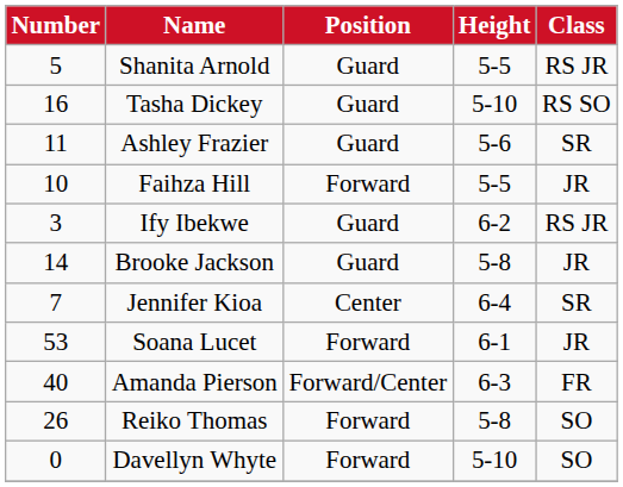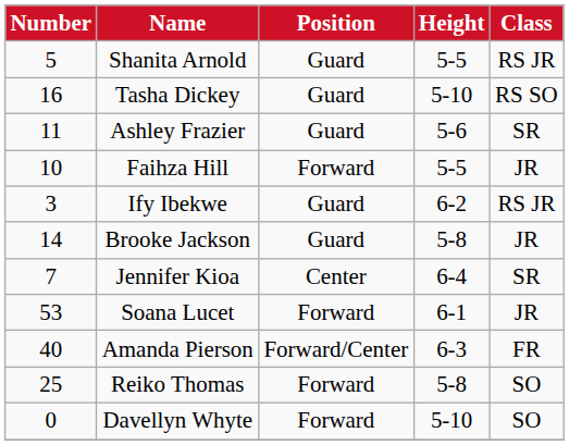Reiko Thomas | Number: 26 -> 25
